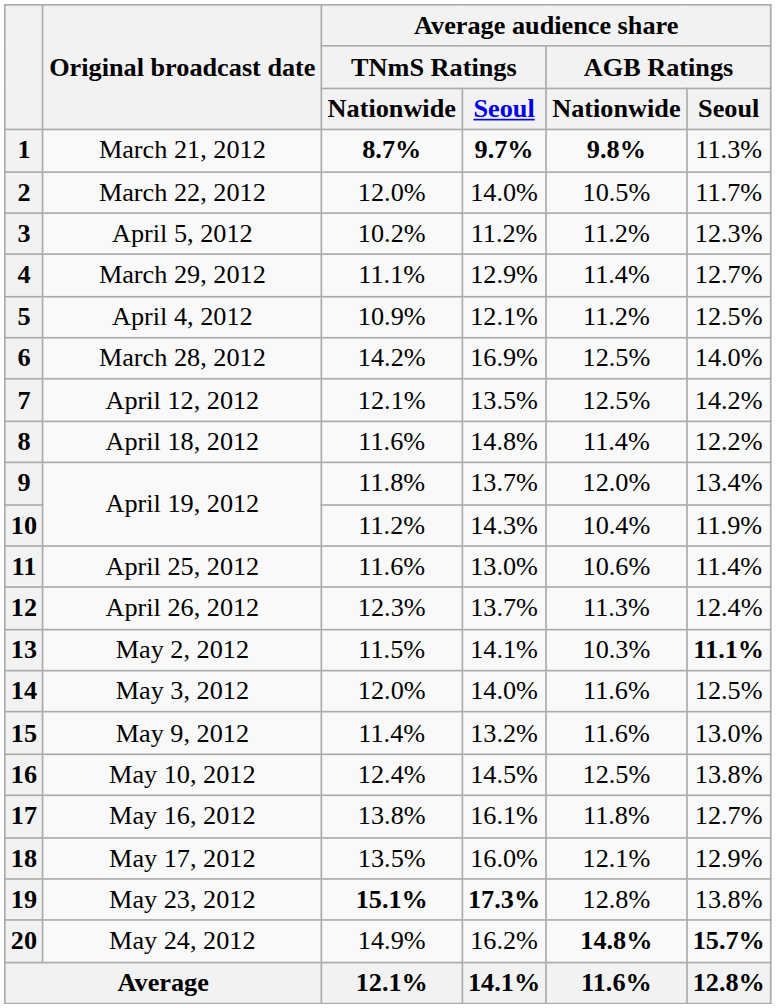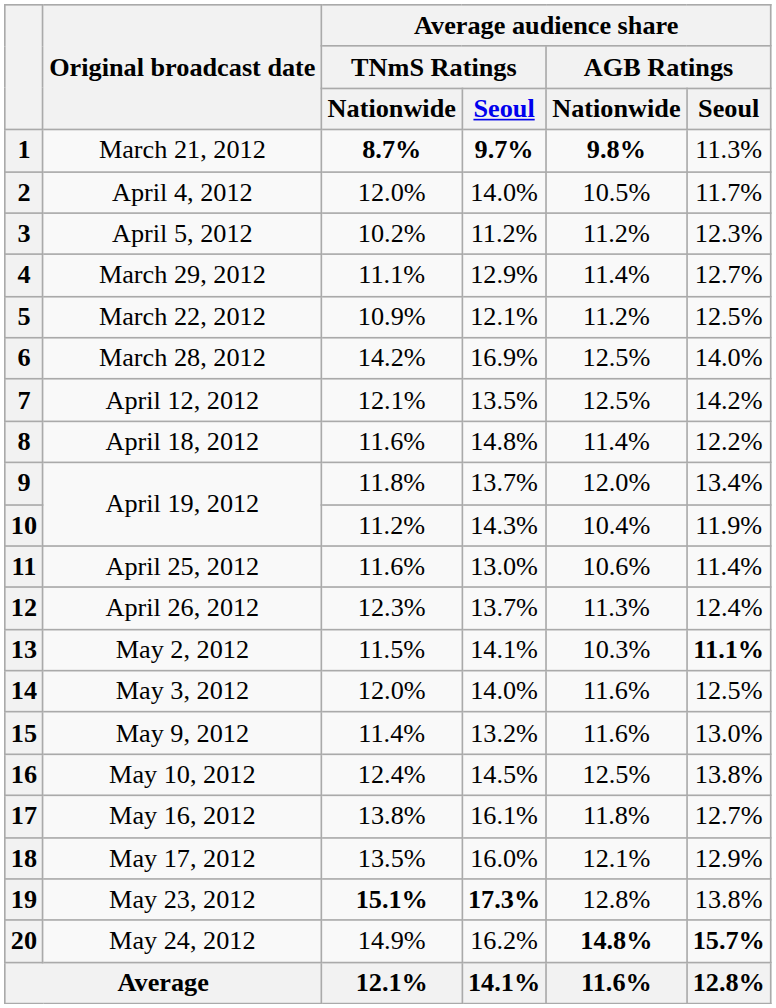2 | Original broadcast date: March 22, 2012 -> April 4, 2012
5 | Original broadcast date: April 4, 2012 -> March 22, 2012
